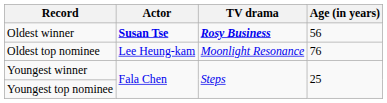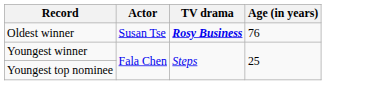Oldest winner | Actor: bold -> normal
Oldest winner | Age (in years): 56 -> 76
- row: Oldest top nominee | Lee Heung-kam | Moonlight Resonance | 76
